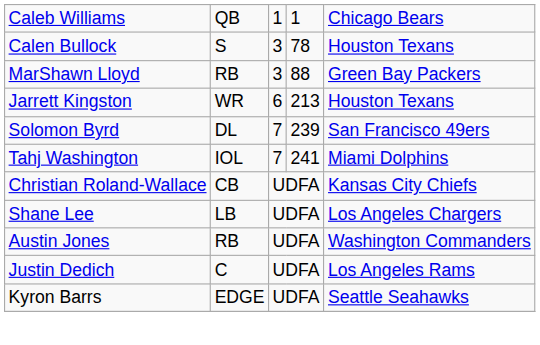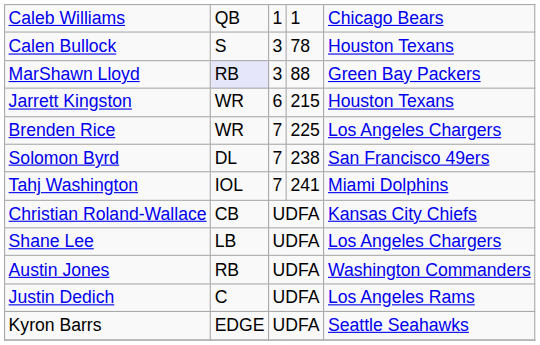MarShawn Lloyd | column 2: no background -> lavender background
Jarrett Kingston | column 4: 213 -> 215
+ row: Brenden Rice | WR | 7 | 225 | Los Angeles Chargers
Solomon Byrd | column 4: 239 -> 238
